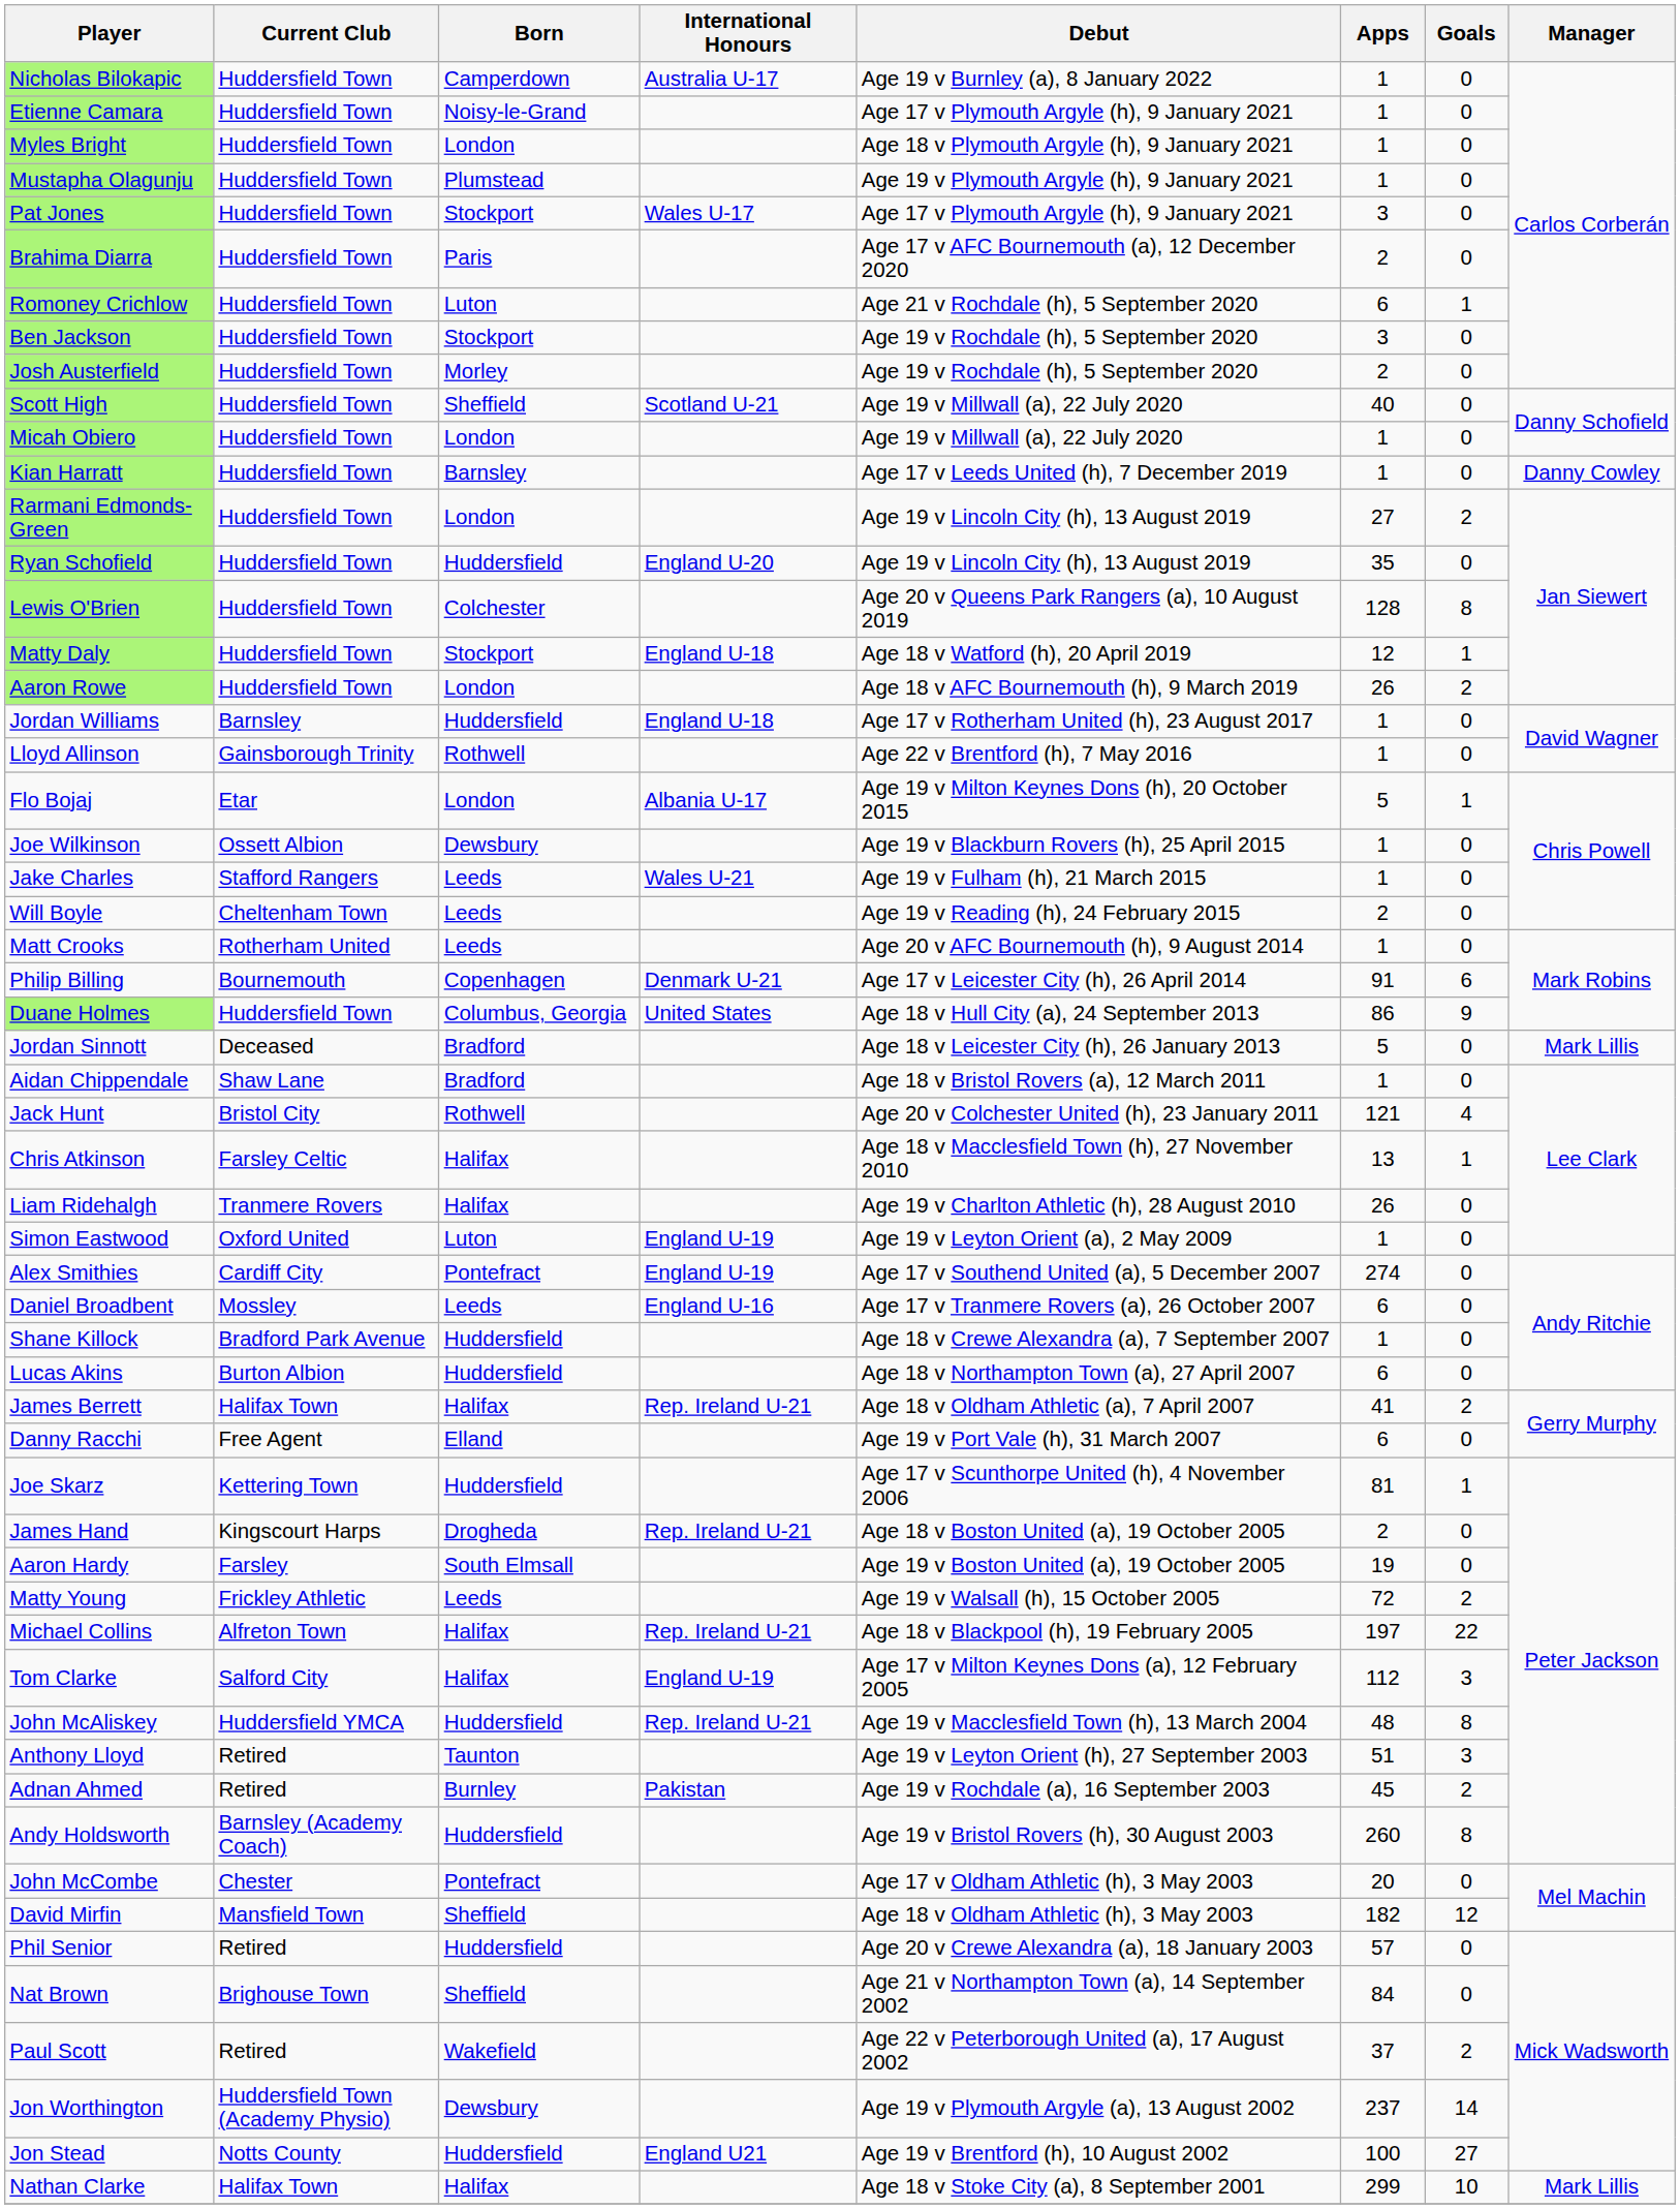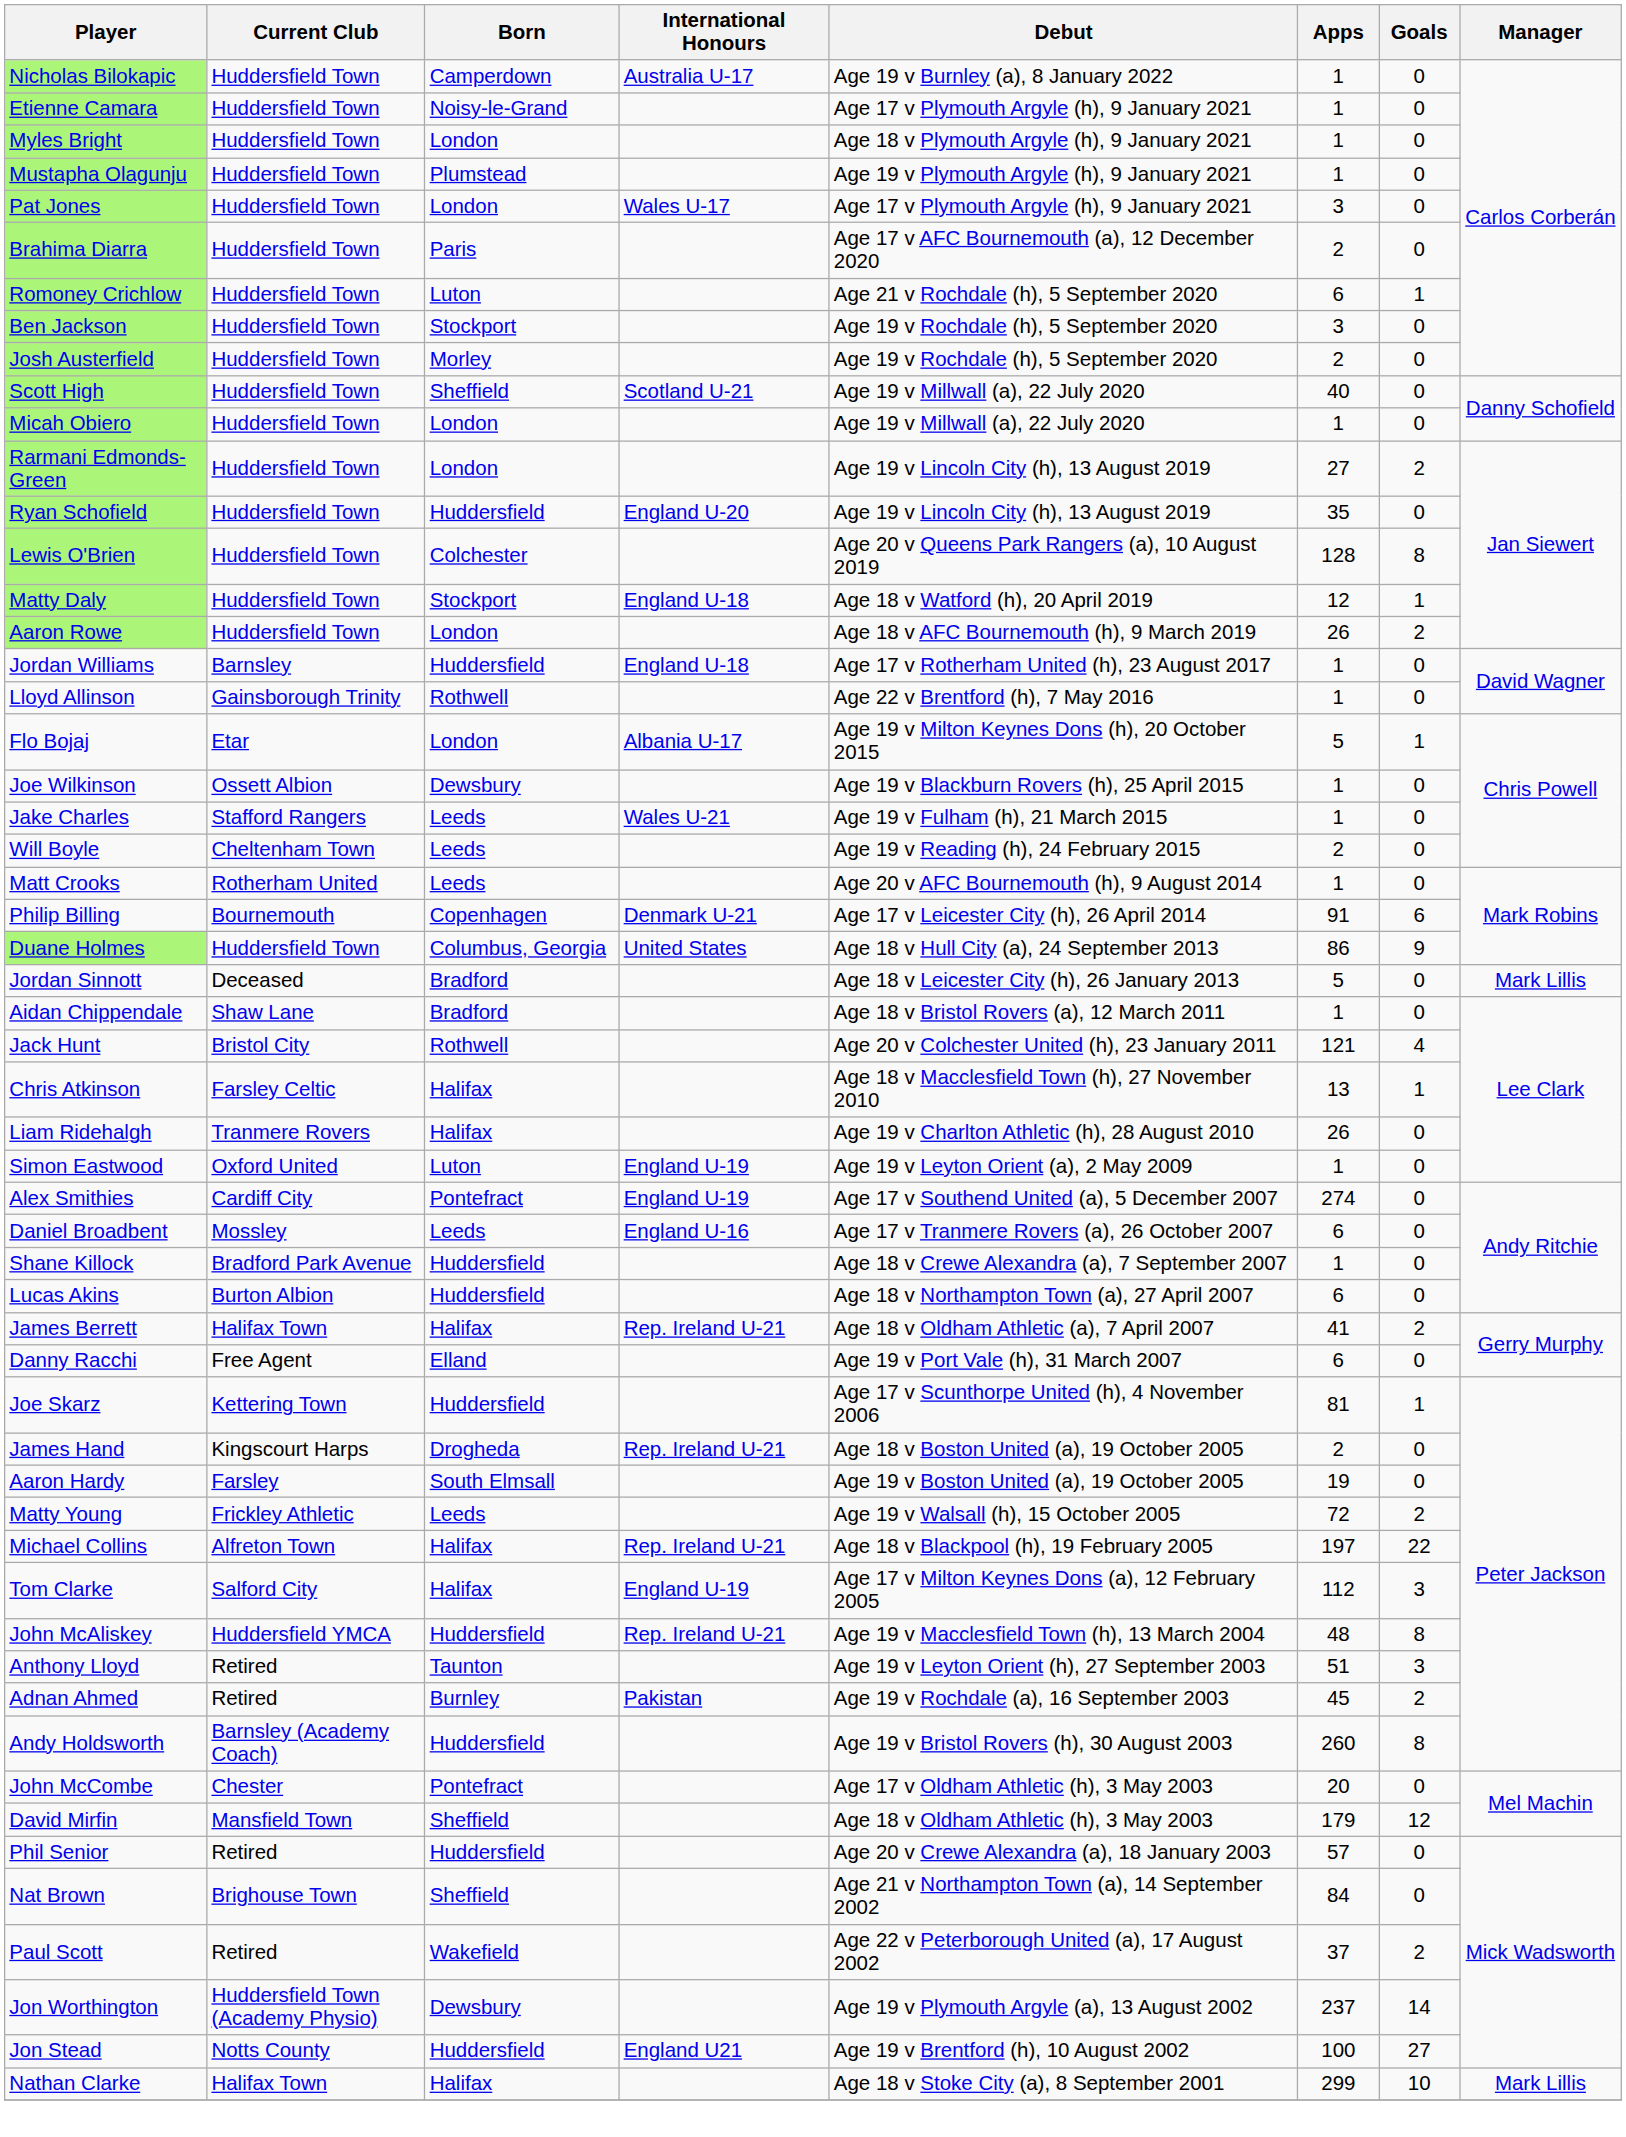Pat Jones | Born: Stockport -> London
- row: Kian Harratt | Huddersfield Town | Barnsley | Age 17 v Leeds United (h), 7 December 2019 | 1 | 0 | Danny Cowley
David Mirfin | Apps: 182 -> 179
